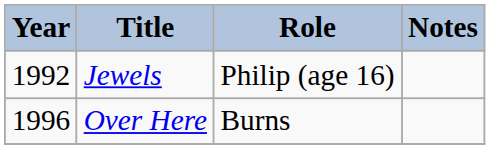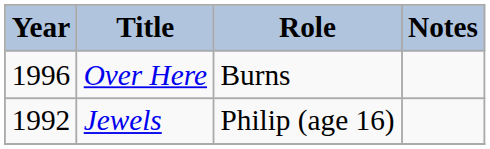rows swapped: Jewels <-> Over Here
